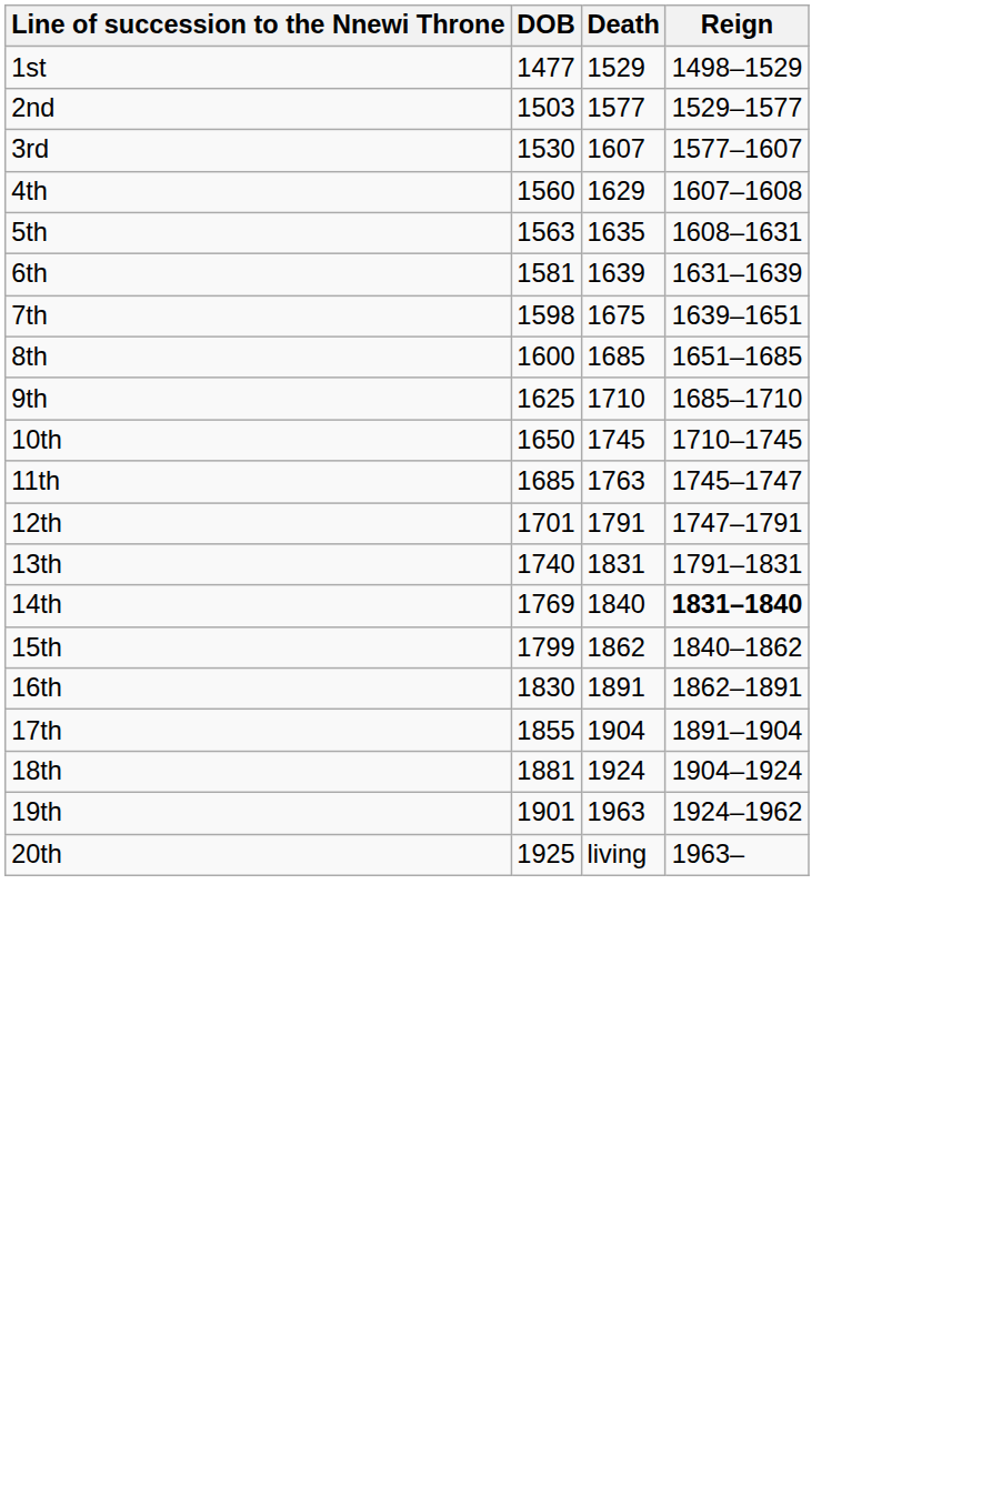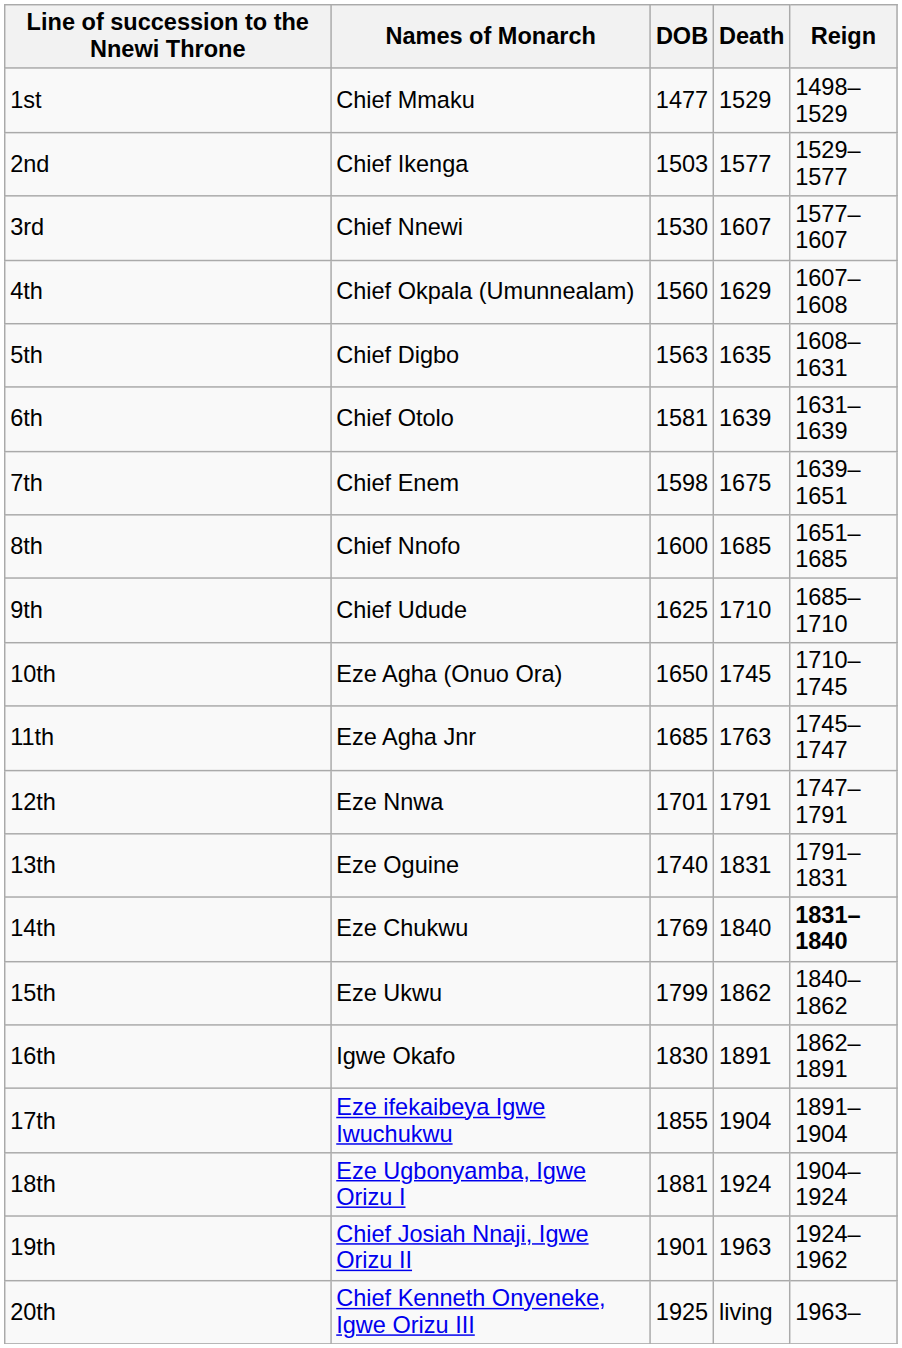+ column: Names of Monarch | Chief Mmaku | Chief Ikenga | Chief Nnewi | Chief Okpala (Umunnealam) | Chief Digbo | Chief Otolo | Chief Enem | Chief Nnofo | Chief Udude | Eze Agha (Onuo Ora) | Eze Agha Jnr | Eze Nnwa | Eze Oguine | Eze Chukwu | Eze Ukwu | Igwe Okafo | Eze ifekaibeya Igwe Iwuchukwu | Eze Ugbonyamba, Igwe Orizu I | Chief Josiah Nnaji, Igwe Orizu II | Chief Kenneth Onyeneke, Igwe Orizu III
